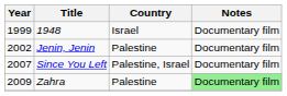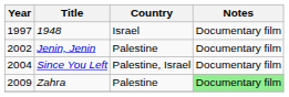1948 | Year: 1999 -> 1997
Since You Left | Year: 2007 -> 2004
